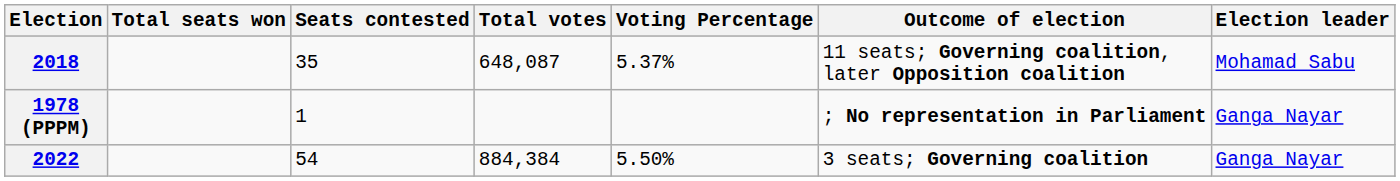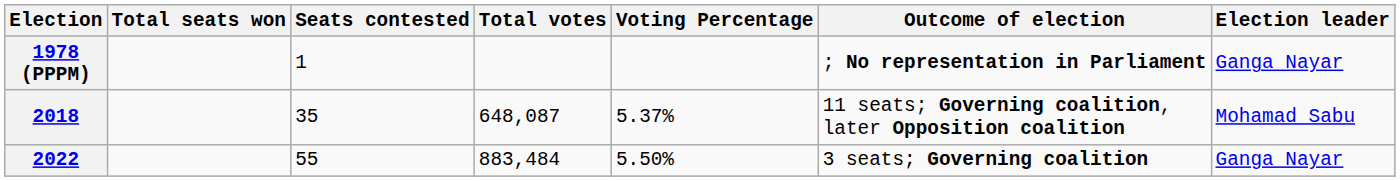rows swapped: 1978 (PPPM) <-> 2018
2022 | Seats contested: 54 -> 55
2022 | Total votes: 884,384 -> 883,484
